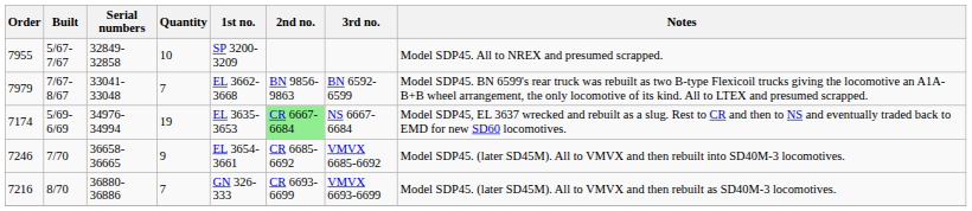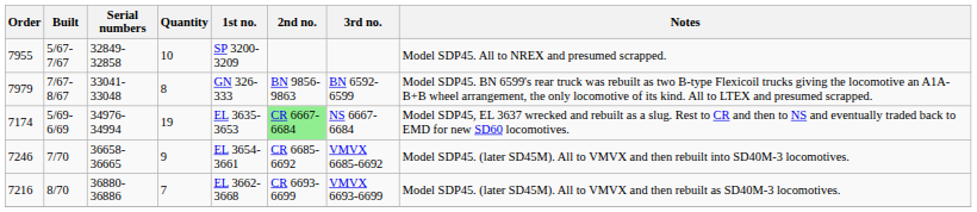7/67-8/67 | Quantity: 7 -> 8
7/67-8/67 | 1st no.: EL 3662-3668 -> GN 326-333
8/70 | 1st no.: GN 326-333 -> EL 3662-3668
